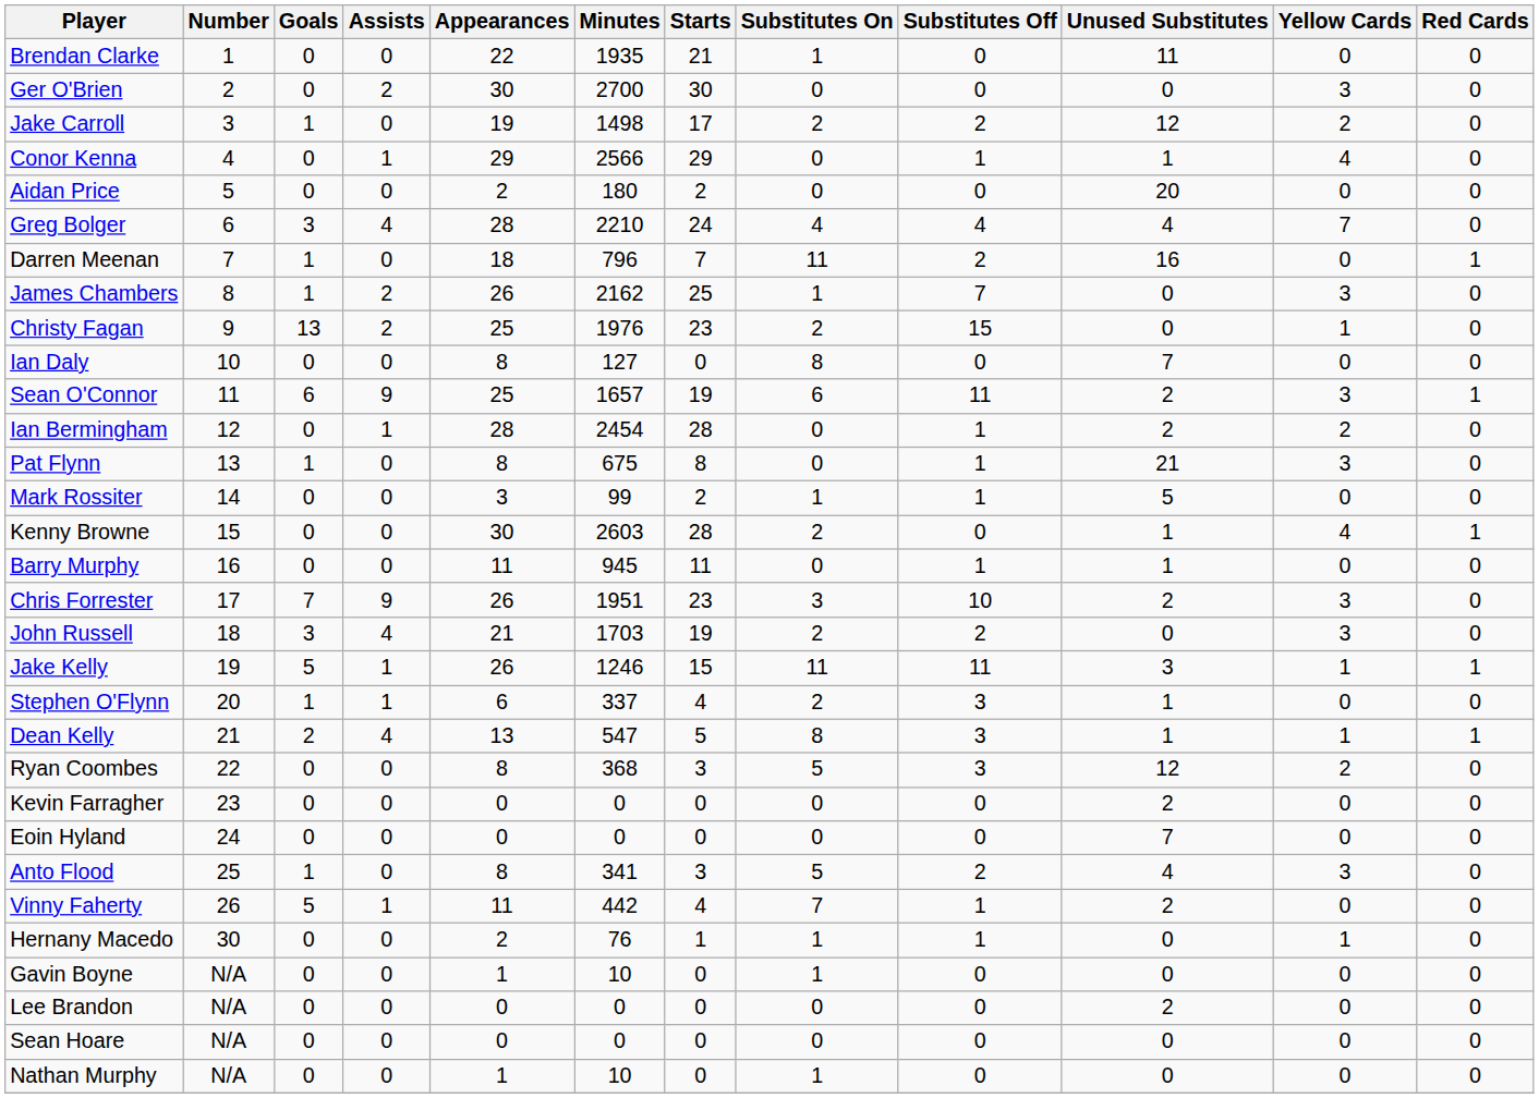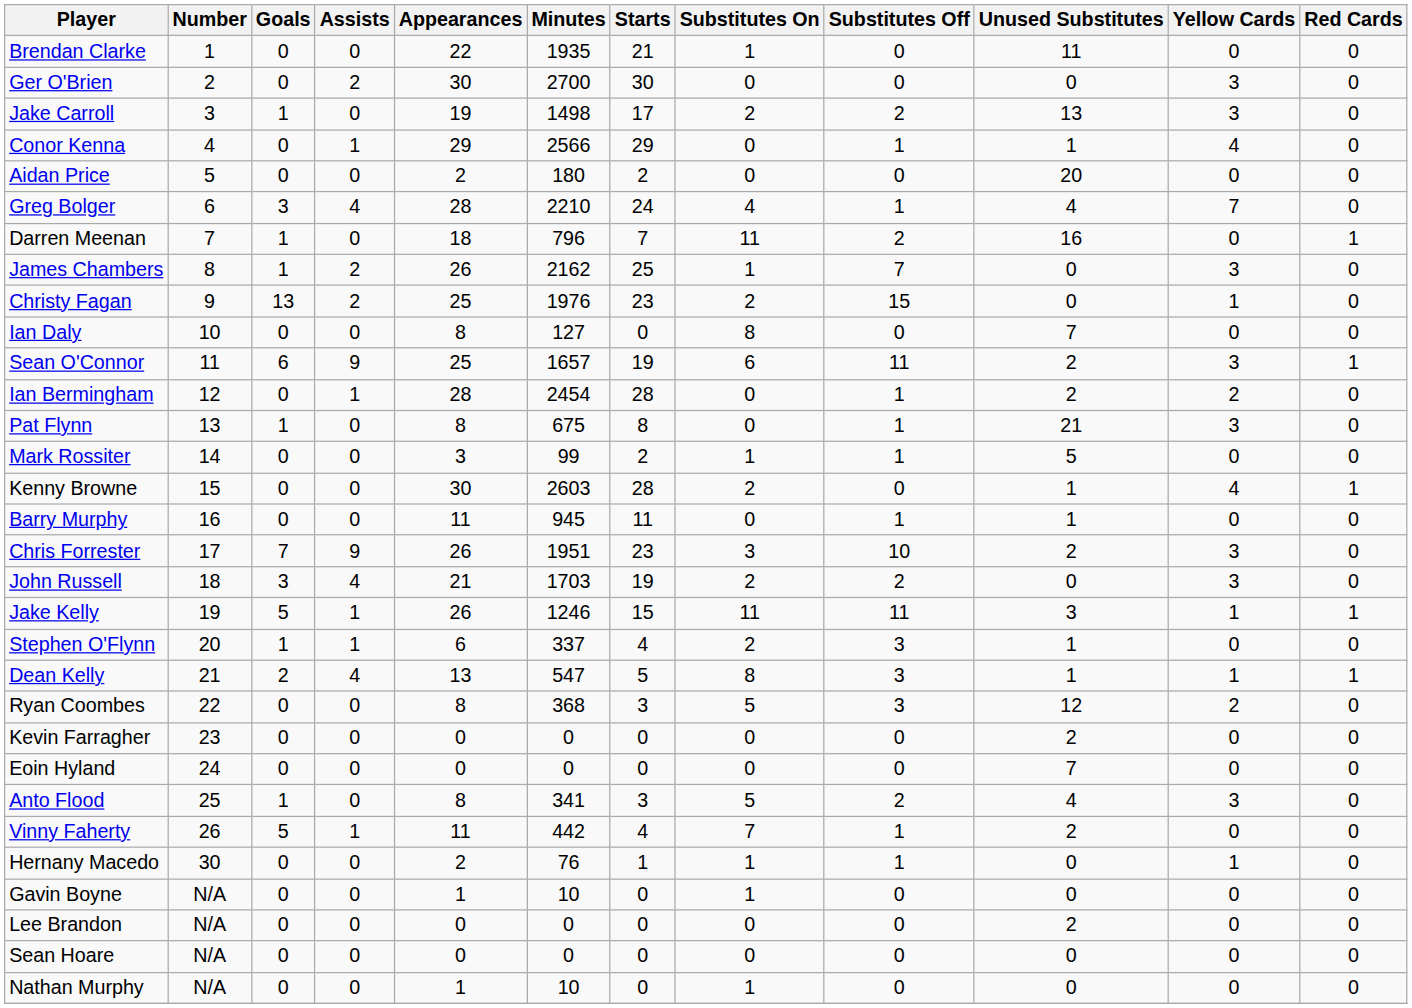Jake Carroll | Unused Substitutes: 12 -> 13
Jake Carroll | Yellow Cards: 2 -> 3
Greg Bolger | Substitutes Off: 4 -> 1
